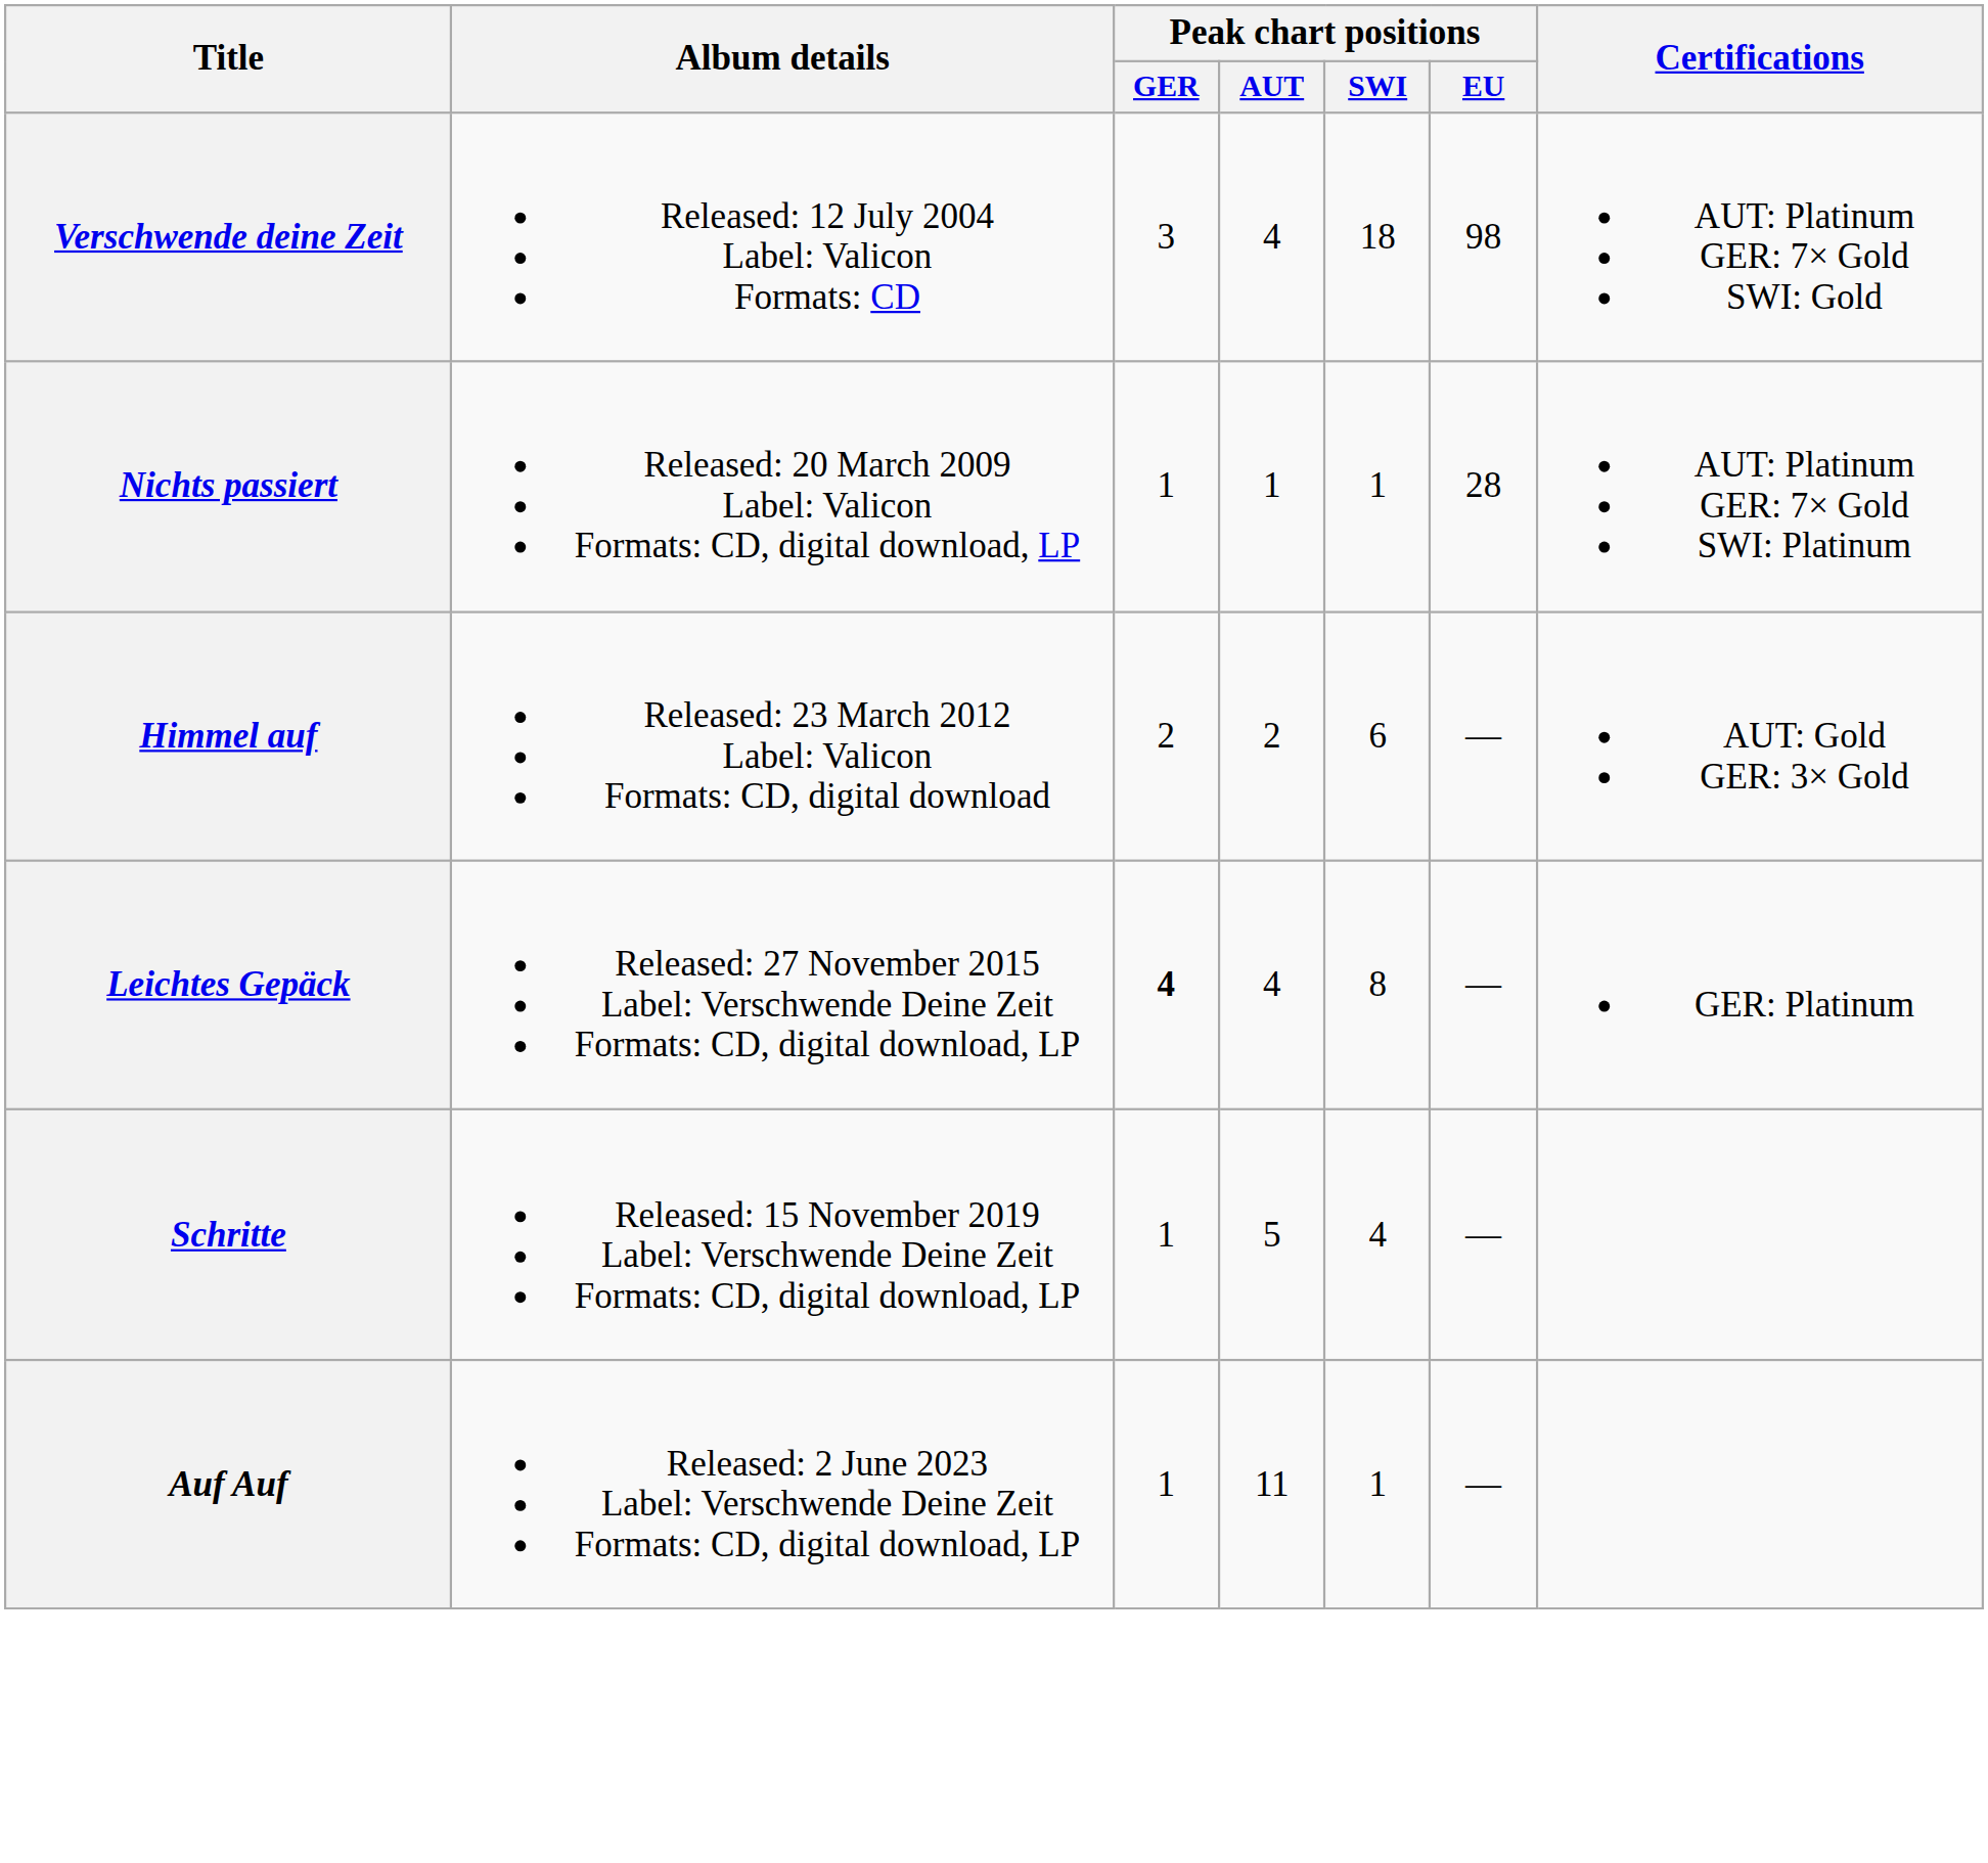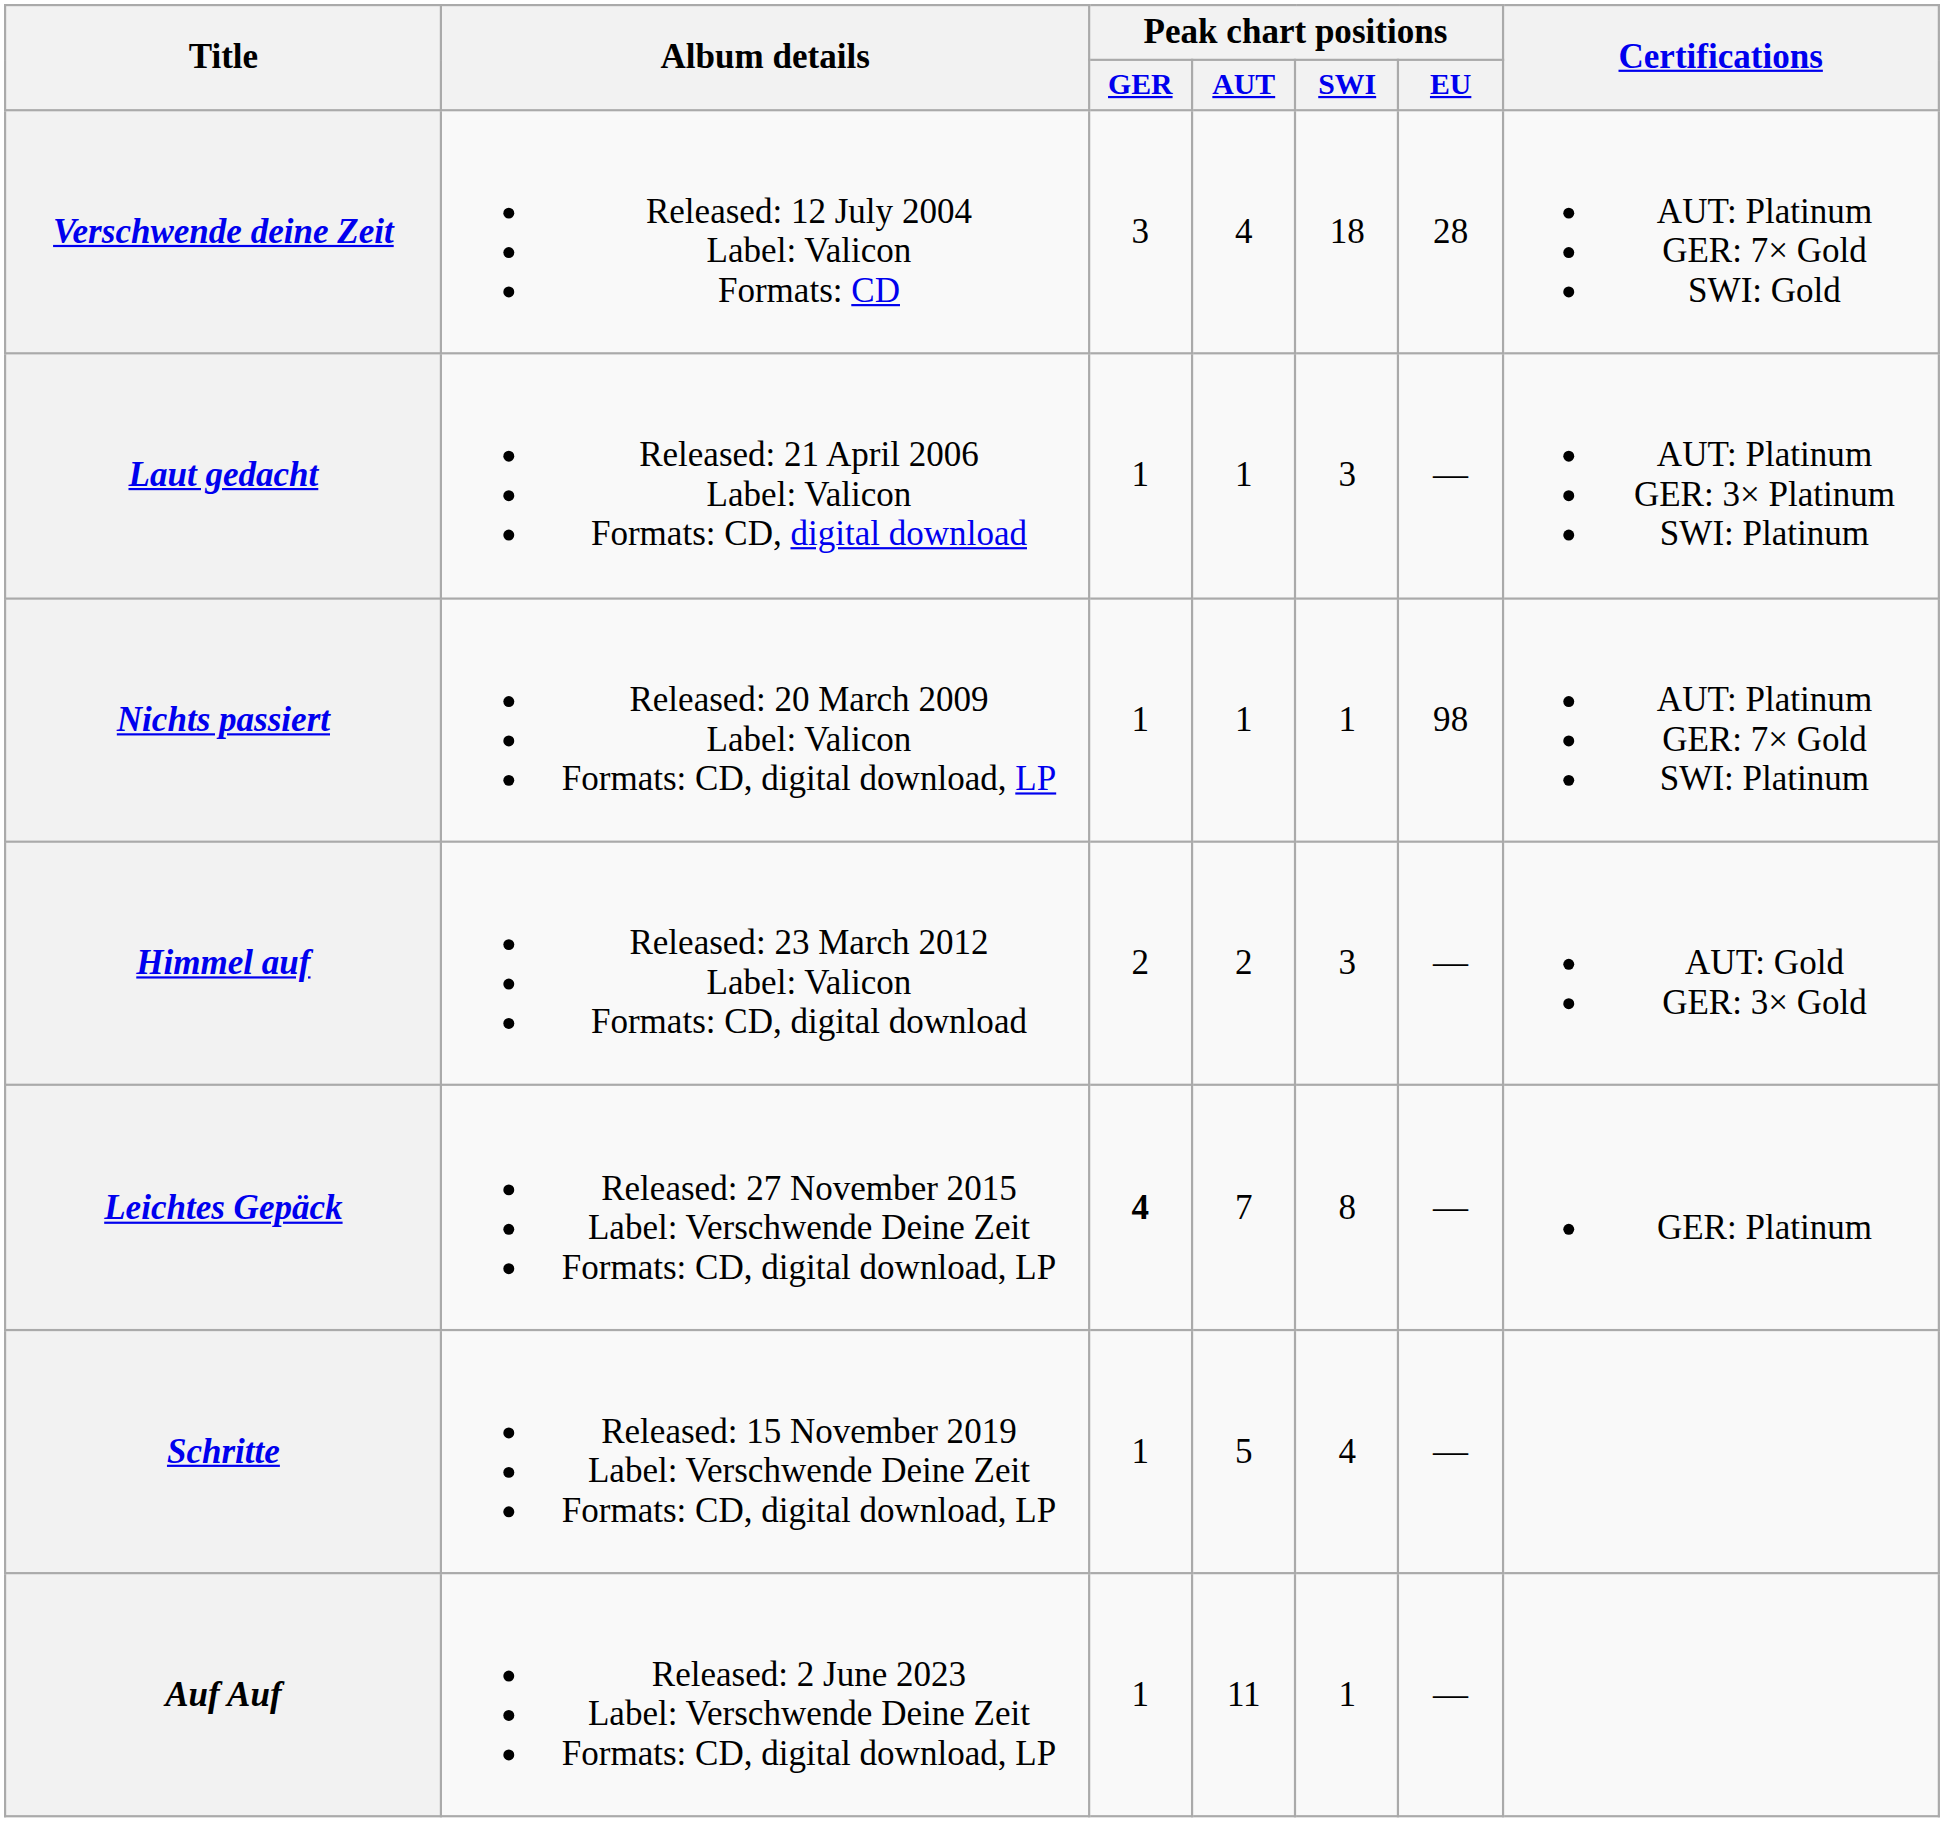Verschwende deine Zeit | Peak chart positions / EU: 98 -> 28
+ row: Laut gedacht | Released: 21 April 2006 Label: Valicon Formats: CD, digital download | 1 | 1 | 3 | — | AUT: Platinum GER: 3× Platinum SWI: Platinum
Nichts passiert | Peak chart positions / EU: 28 -> 98
Himmel auf | Peak chart positions / SWI: 6 -> 3
Leichtes Gepäck | Peak chart positions / AUT: 4 -> 7
